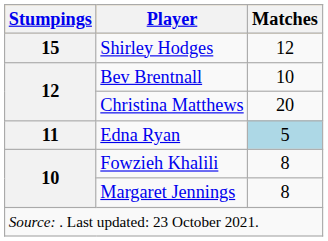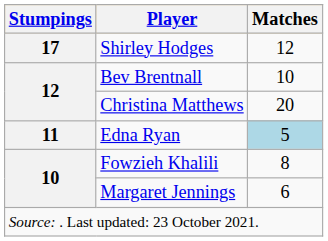Shirley Hodges | Stumpings: 15 -> 17
Margaret Jennings | Matches: 8 -> 6
